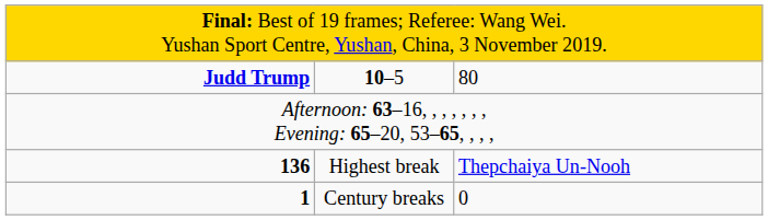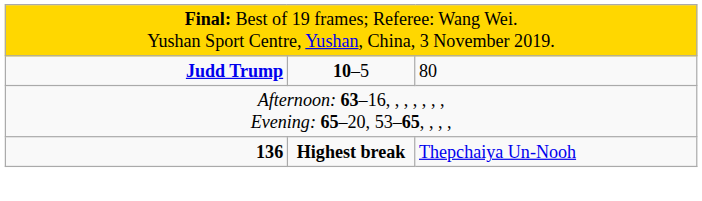136 | column 2: normal -> bold
- row: 1 | Century breaks | 0
